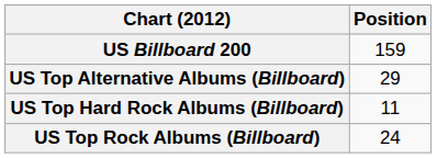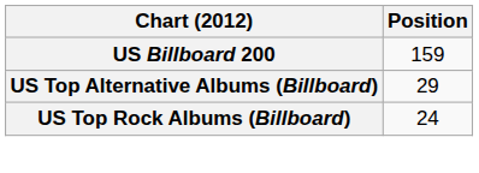- row: US Top Hard Rock Albums (Billboard) | 11
